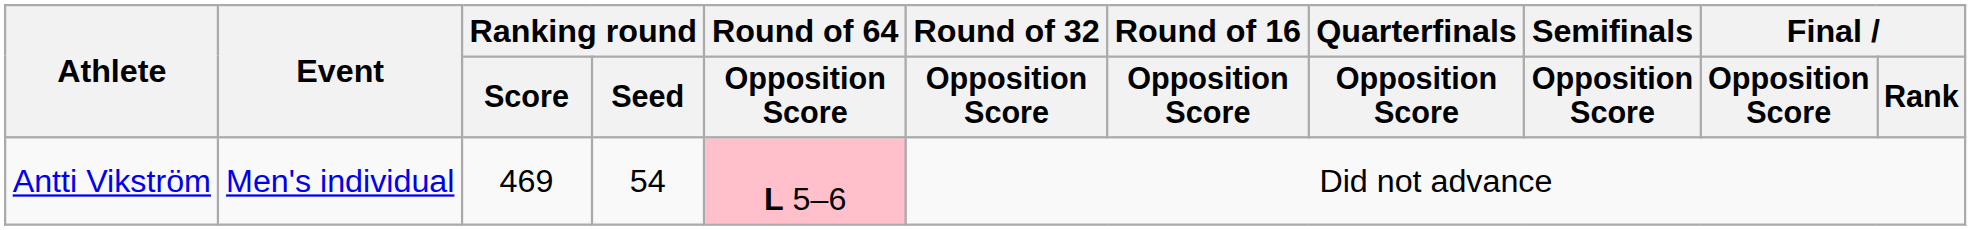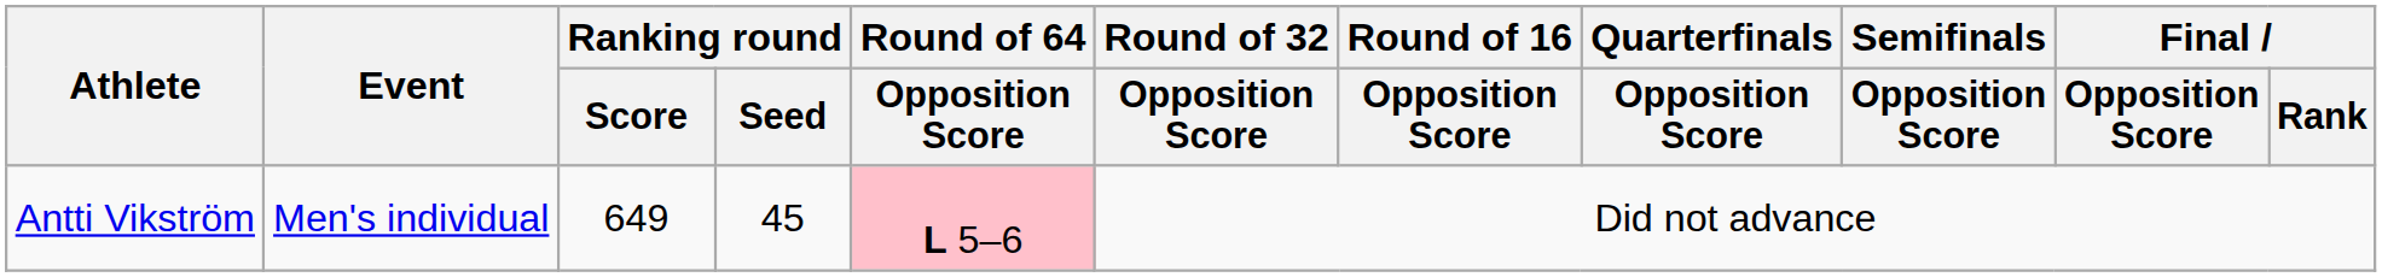Antti Vikström | Ranking round / Score: 469 -> 649
Antti Vikström | Ranking round / Seed: 54 -> 45
